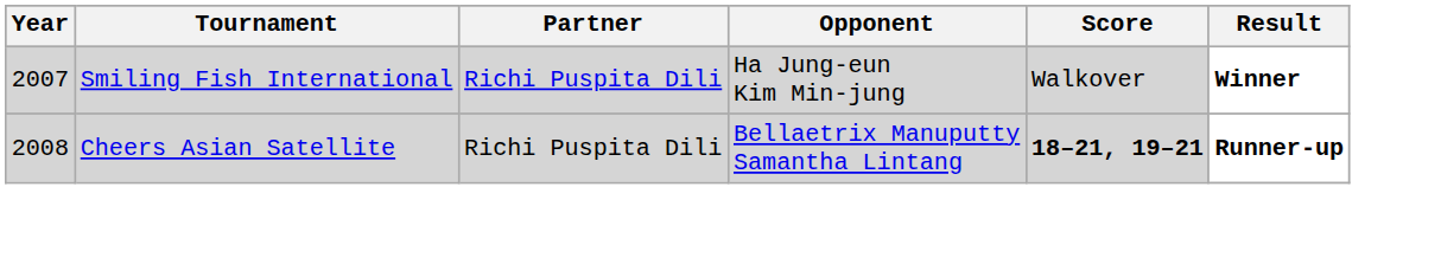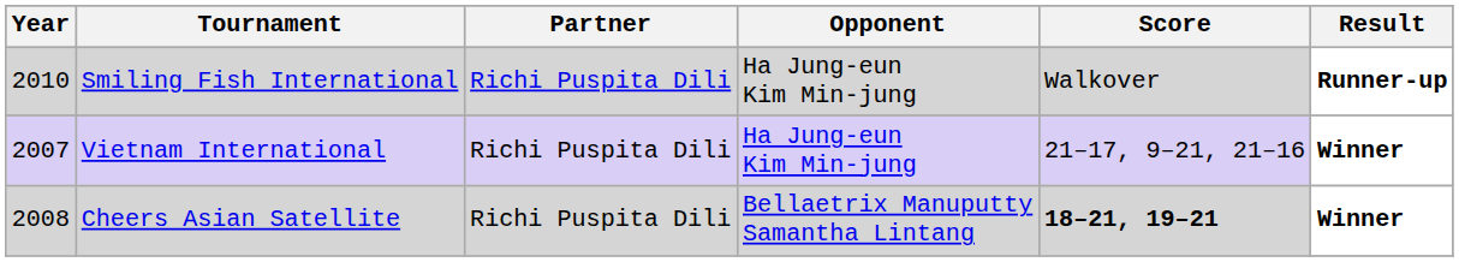Smiling Fish International | Year: 2007 -> 2010
Smiling Fish International | Result: Winner -> Runner-up
+ row: 2007 | Vietnam International | Richi Puspita Dili | Ha Jung-eun Kim Min-jung | 21–17, 9–21, 21–16 | Winner
Cheers Asian Satellite | Result: Runner-up -> Winner
